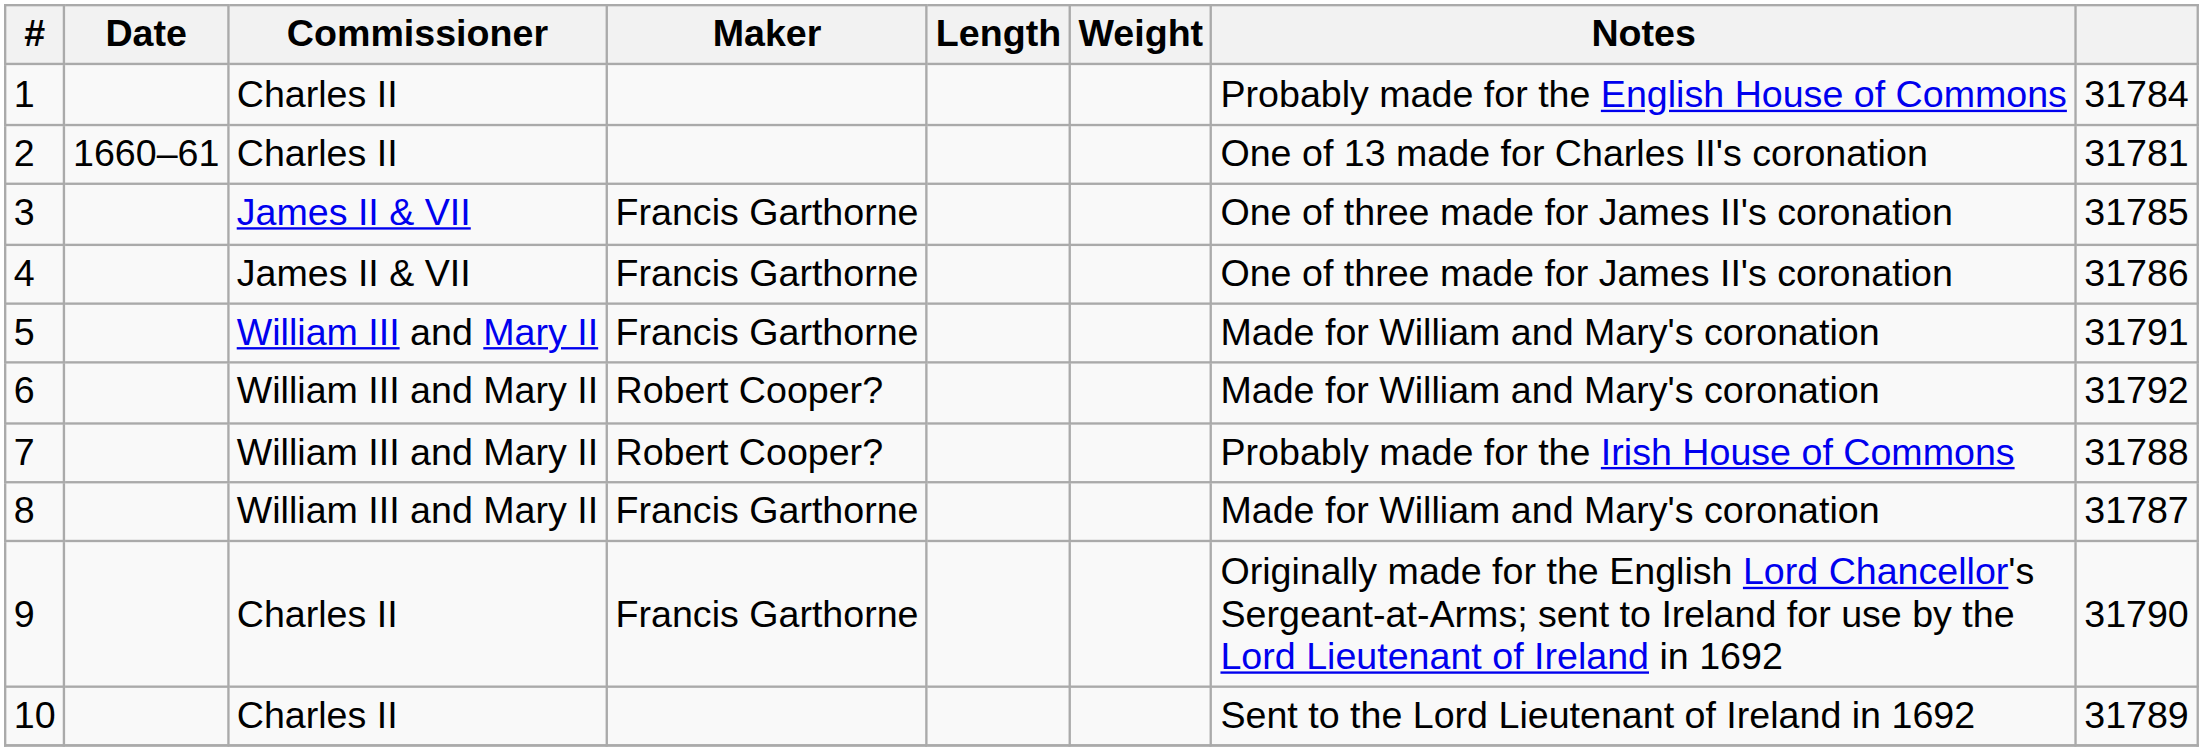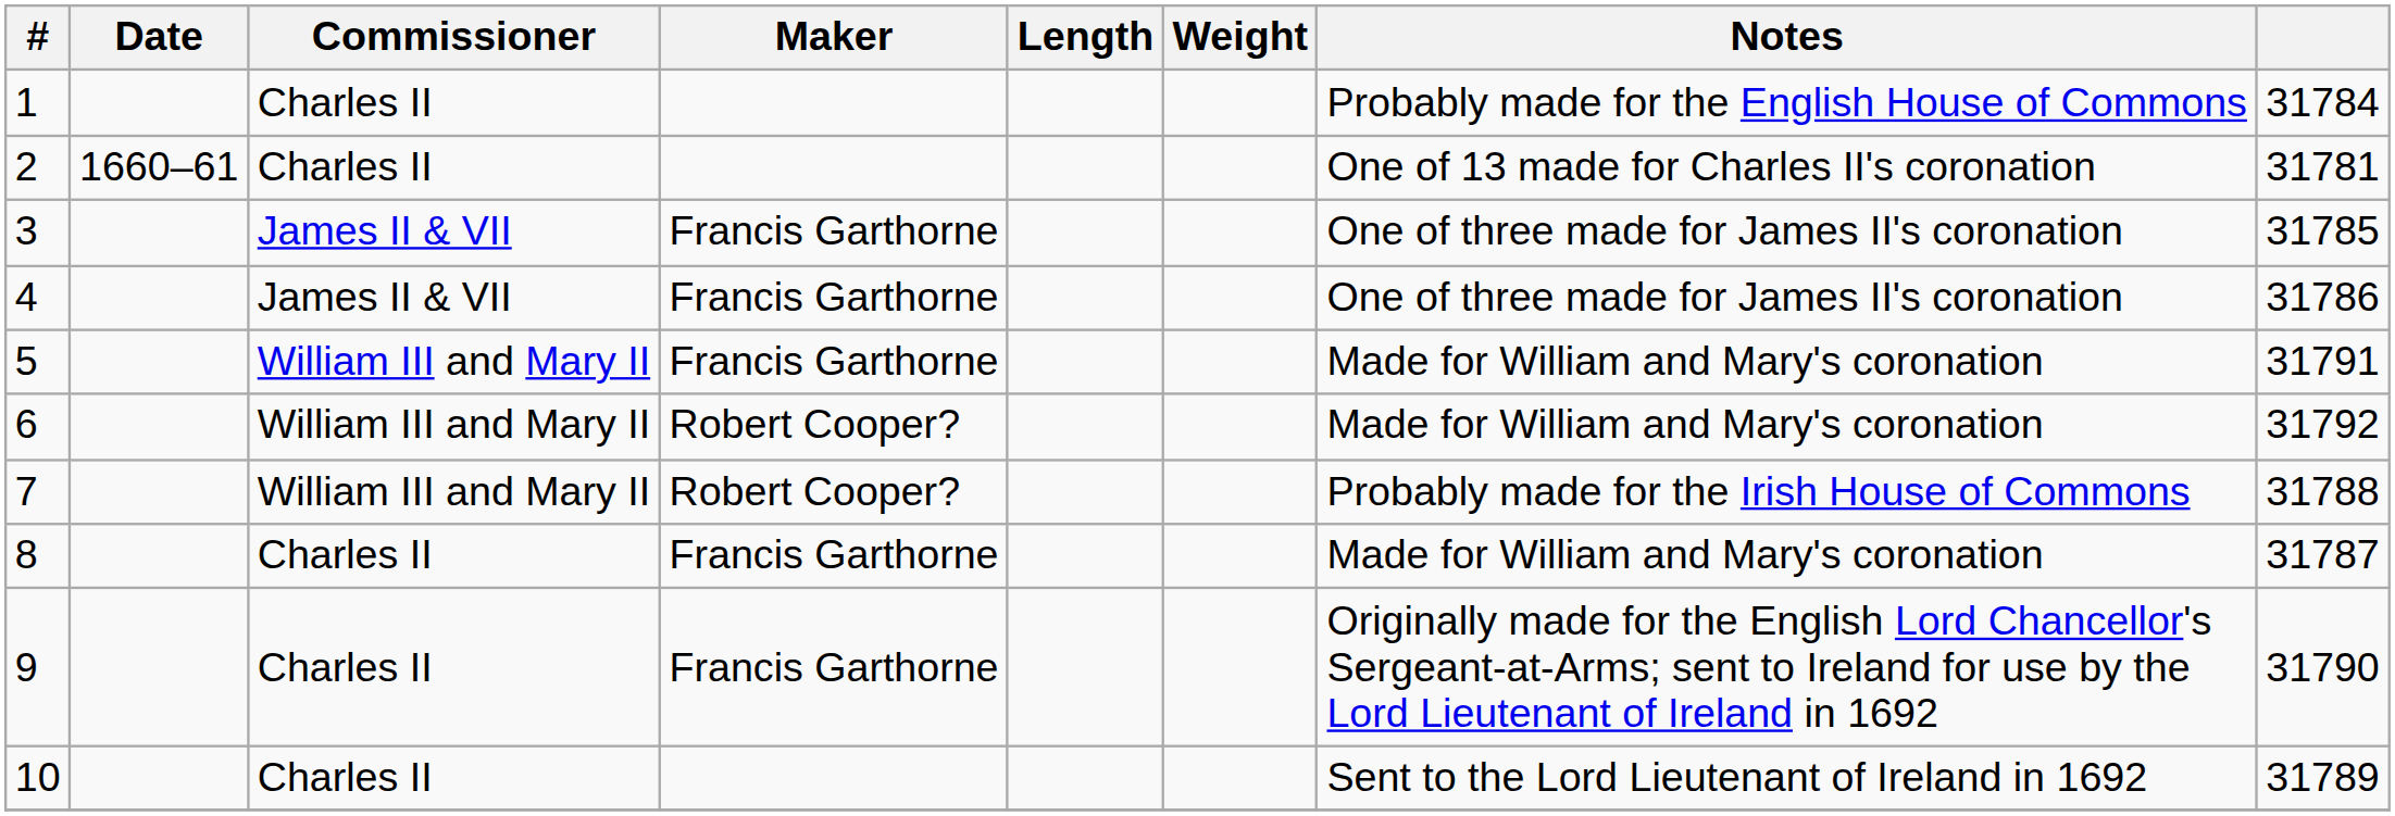8 | Commissioner: William III and Mary II -> Charles II
